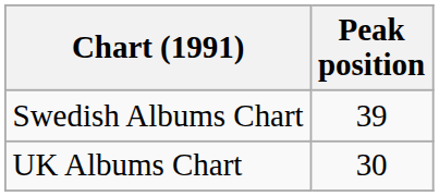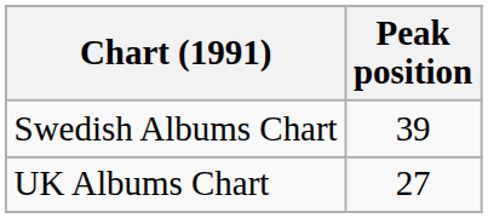UK Albums Chart | Peak position: 30 -> 27
